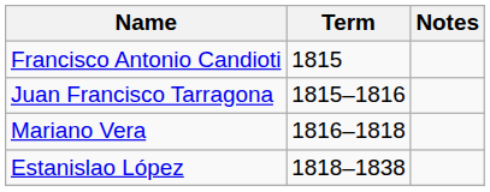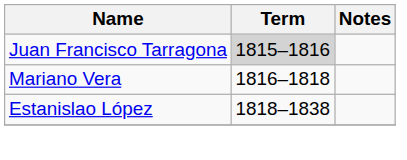- row: Francisco Antonio Candioti | 1815
Juan Francisco Tarragona | Term: no background -> lightgrey background
